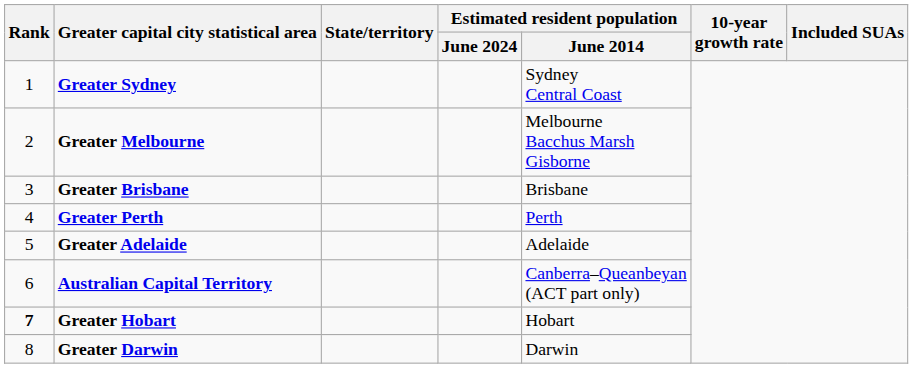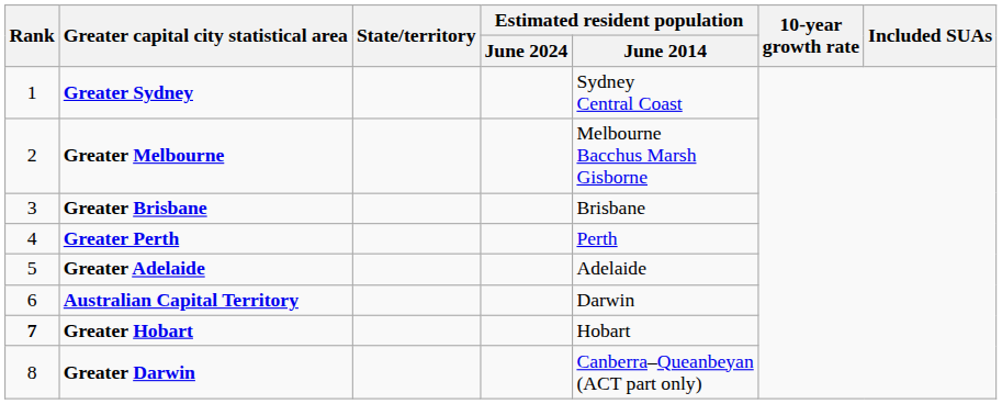Australian Capital Territory | Estimated resident population / June 2014: Canberra–Queanbeyan (ACT part only) -> Darwin
Greater Darwin | Estimated resident population / June 2014: Darwin -> Canberra–Queanbeyan (ACT part only)
